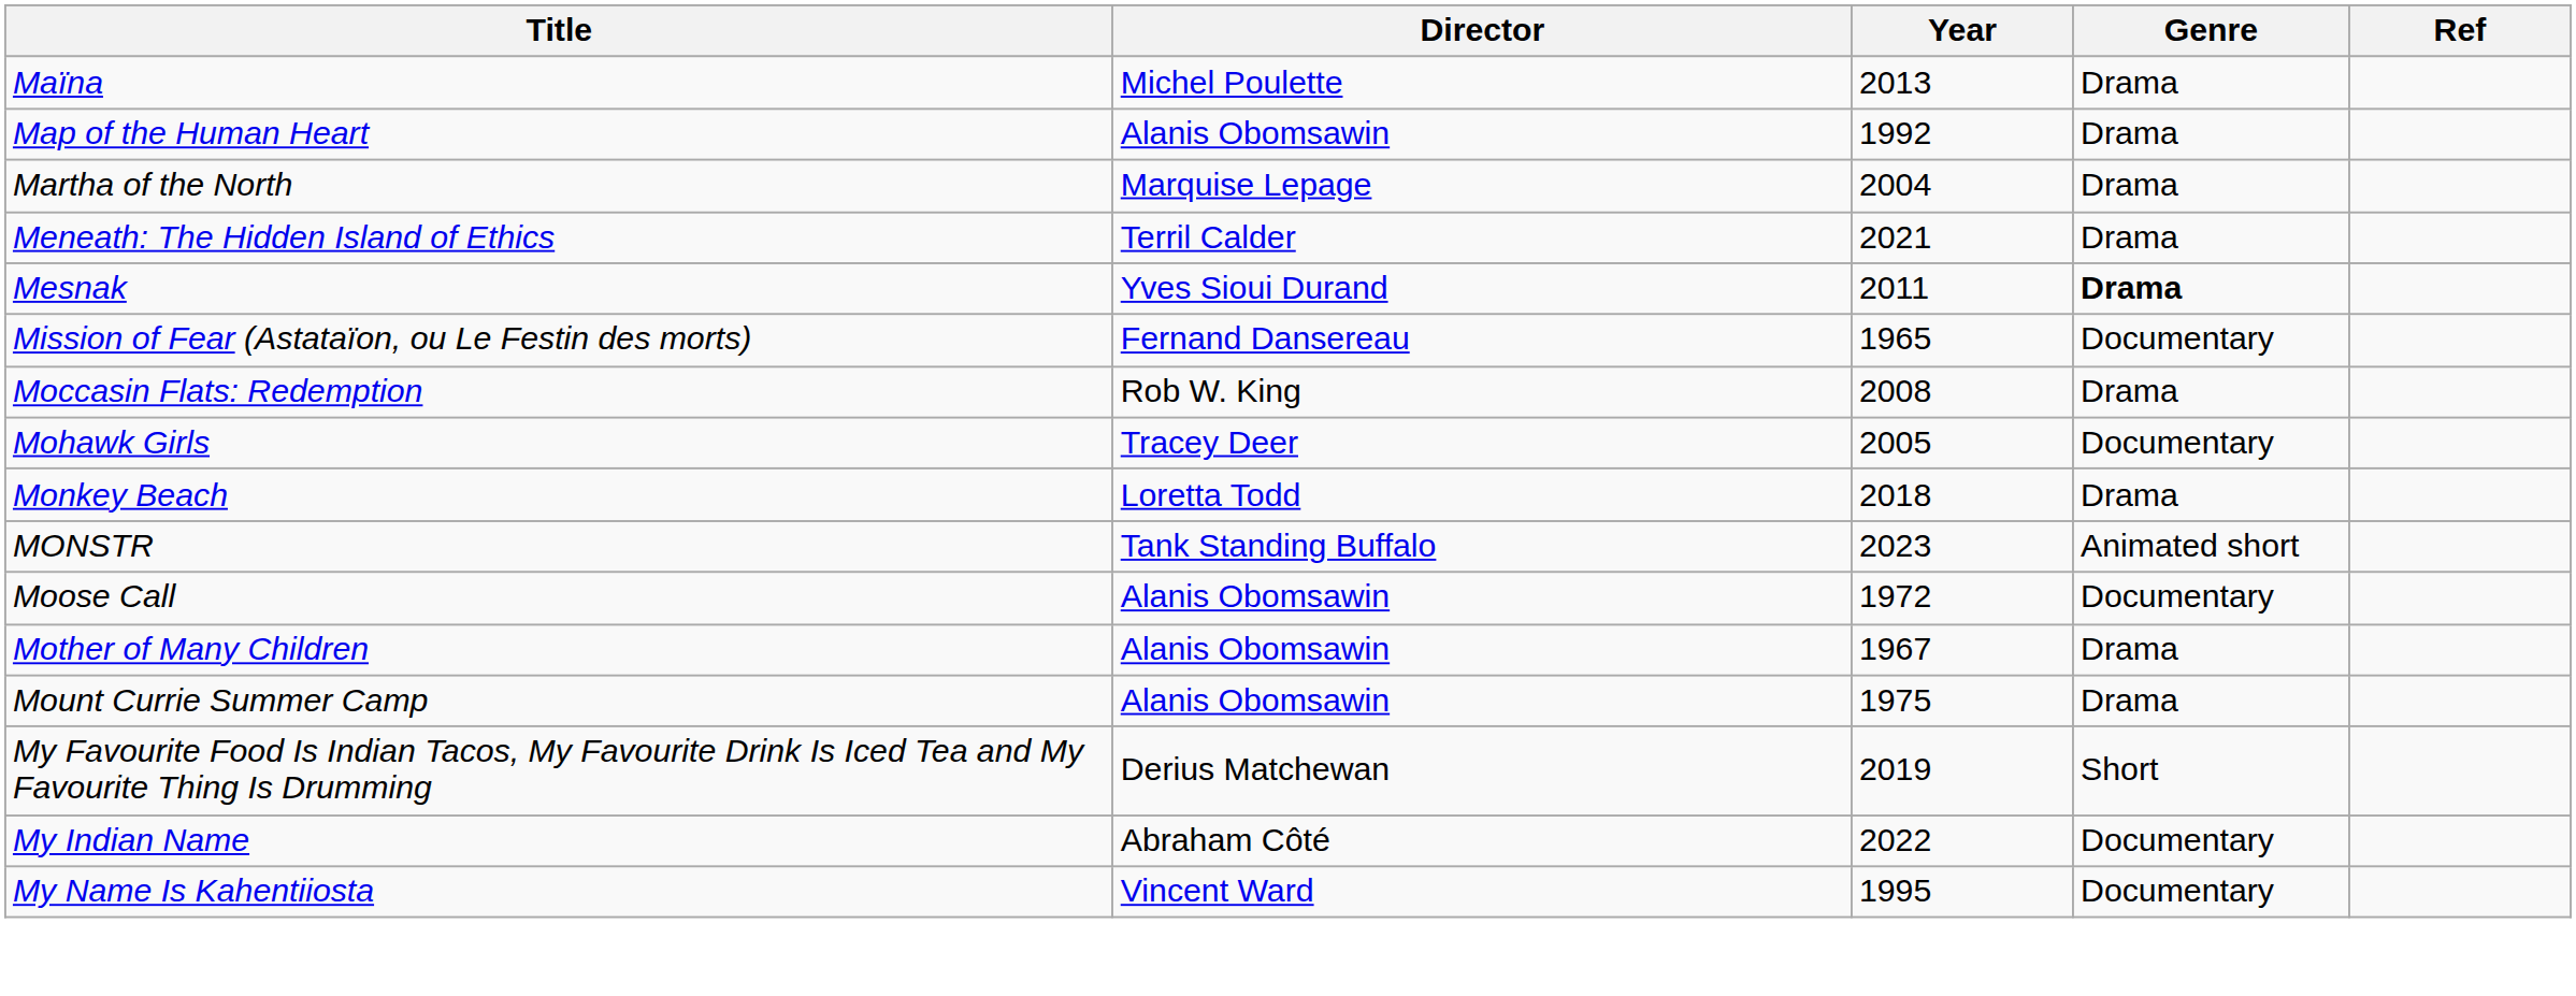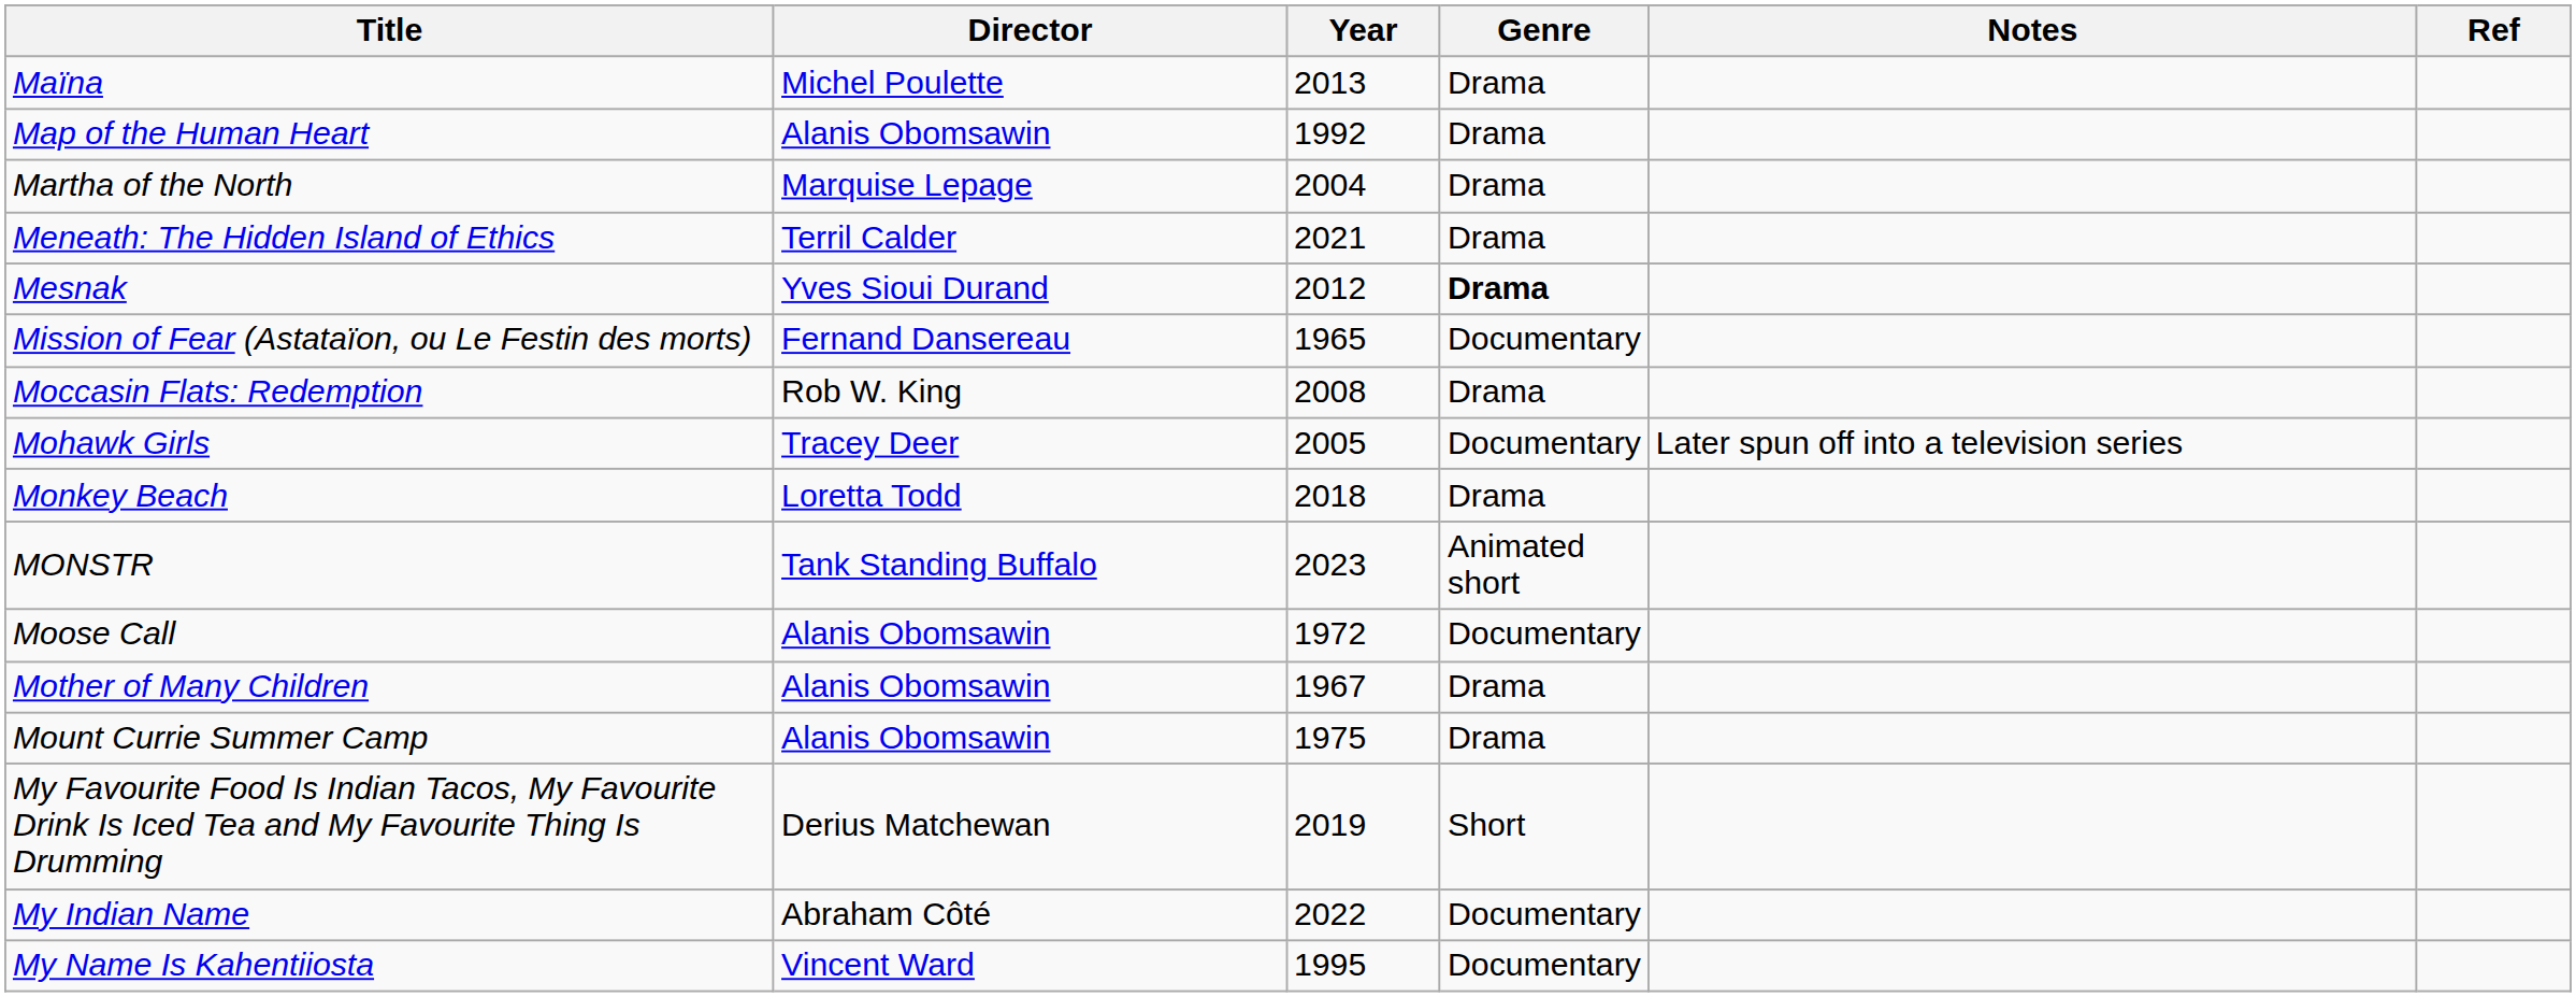+ column: Notes | Later spun off into a television series
Mesnak | Year: 2011 -> 2012
